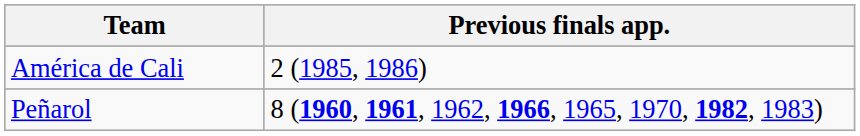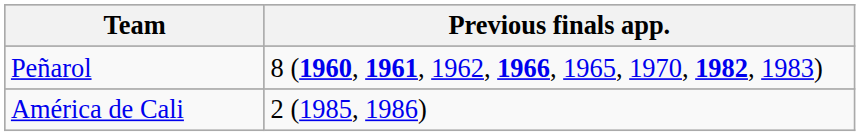rows swapped: América de Cali <-> Peñarol
